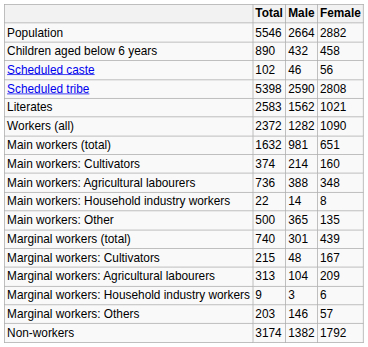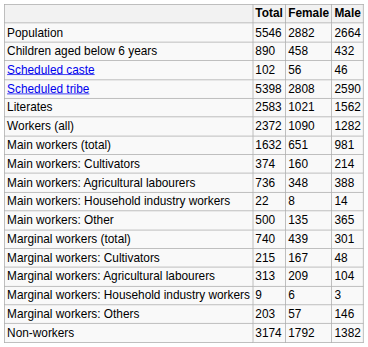columns swapped: Male <-> Female
